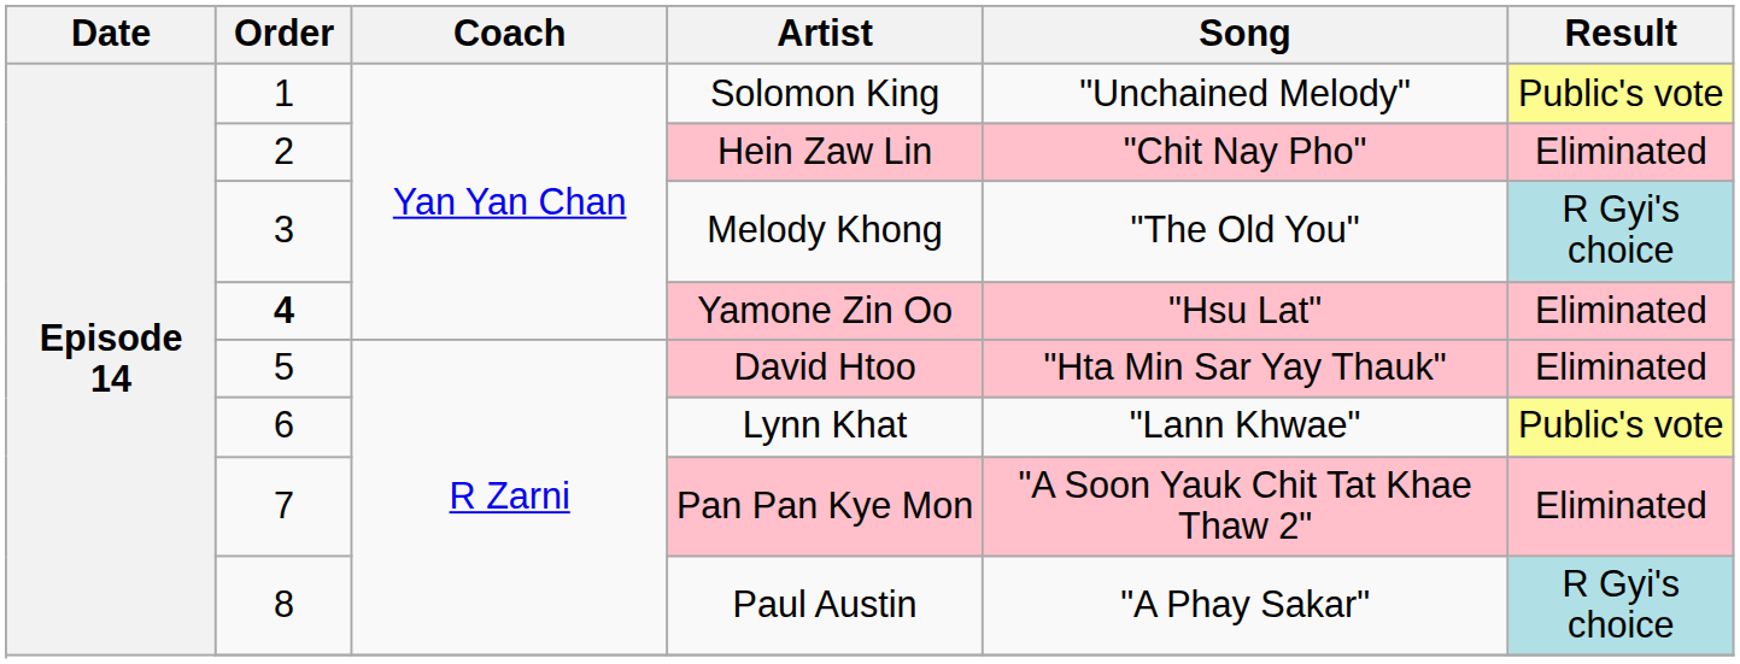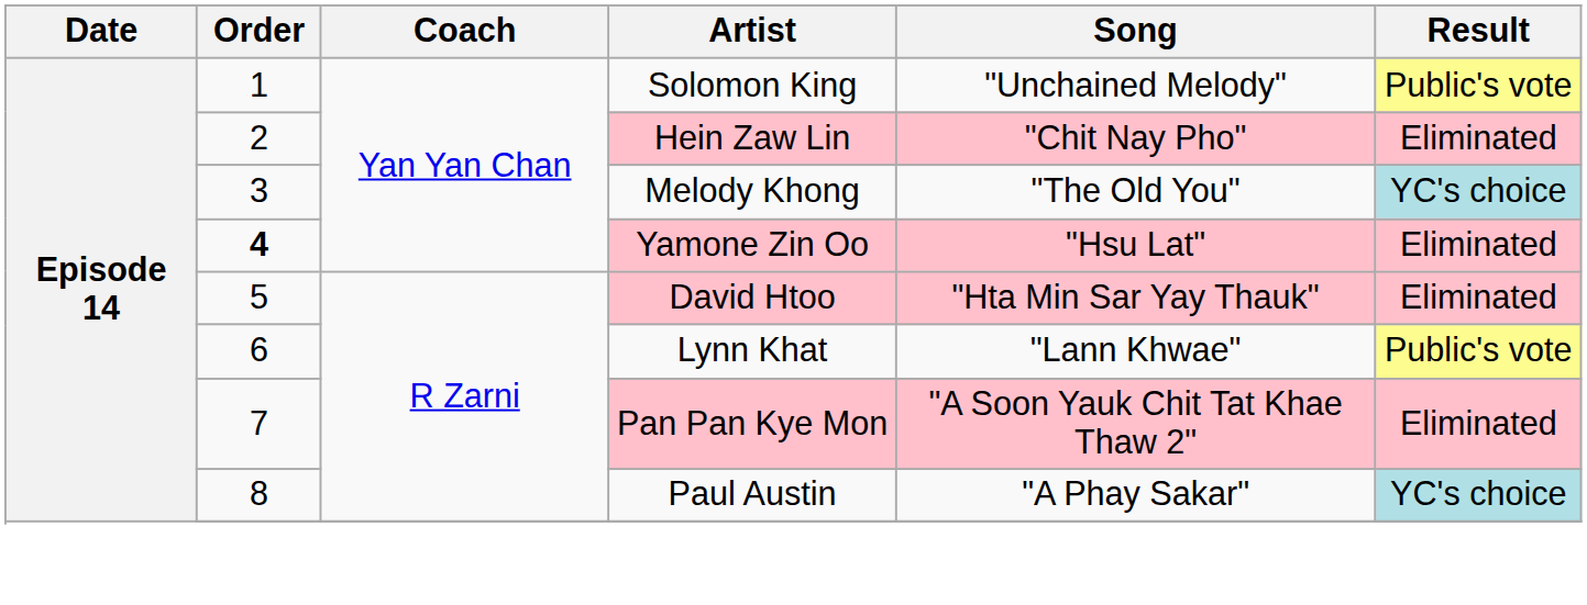Melody Khong | Result: R Gyi's choice -> YC's choice
Paul Austin | Result: R Gyi's choice -> YC's choice
